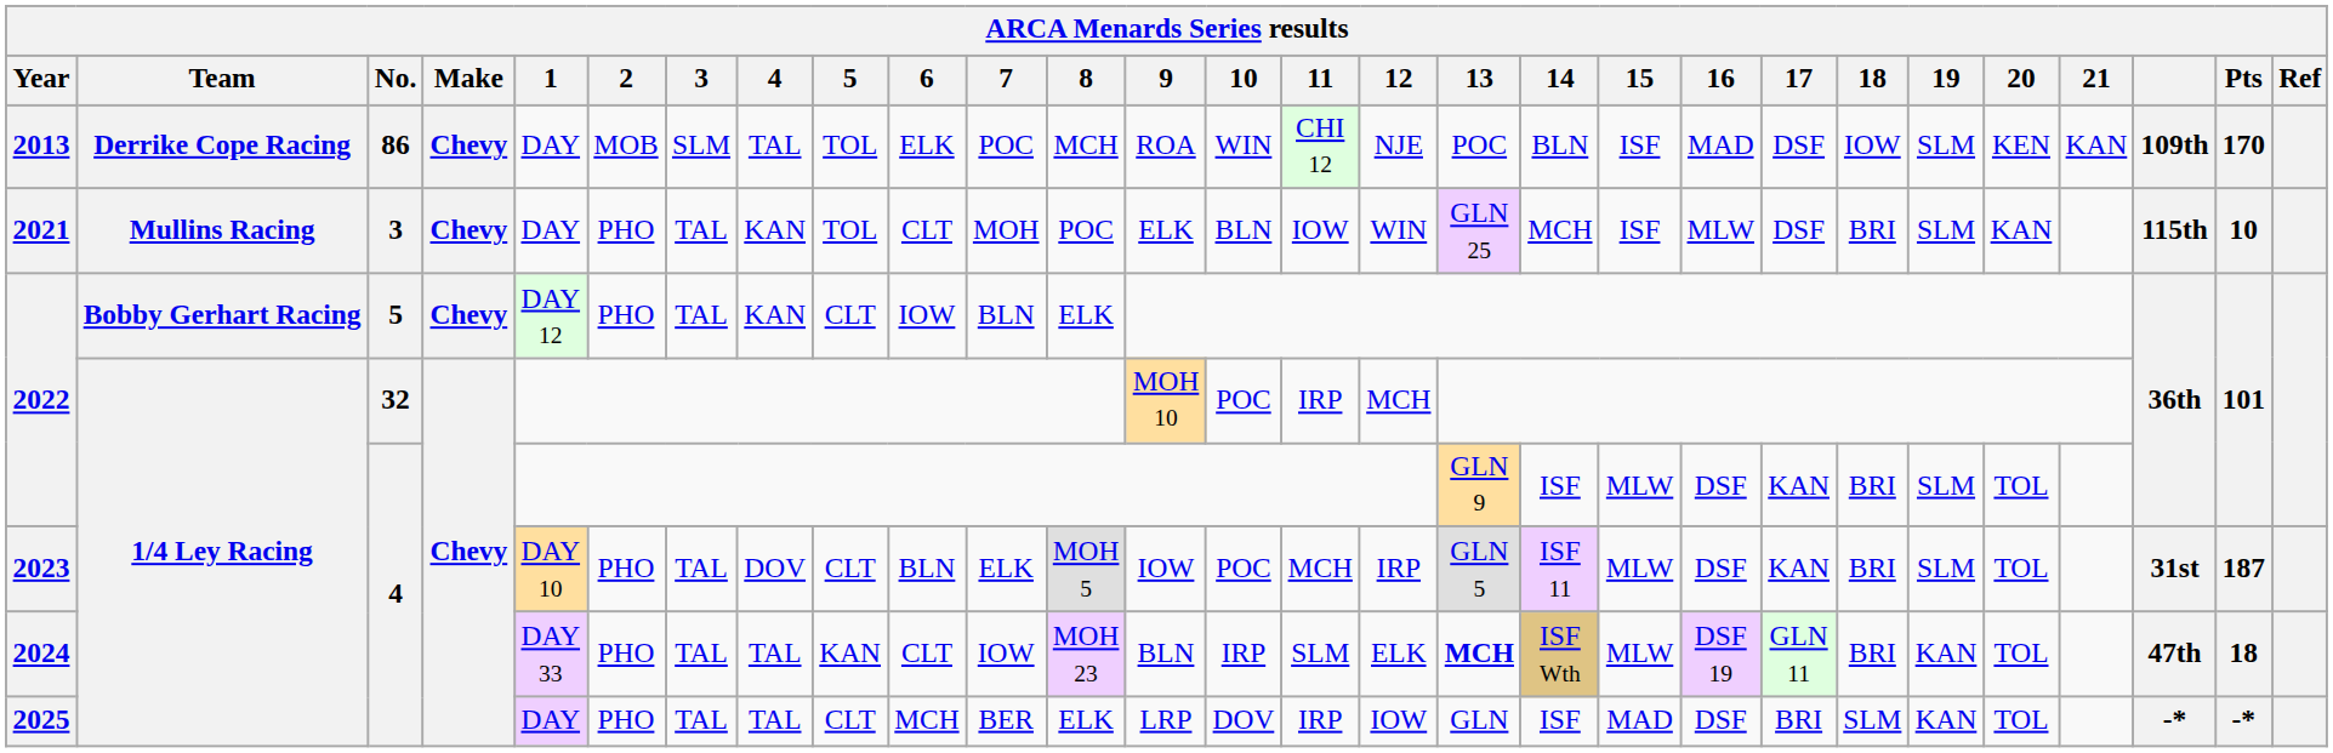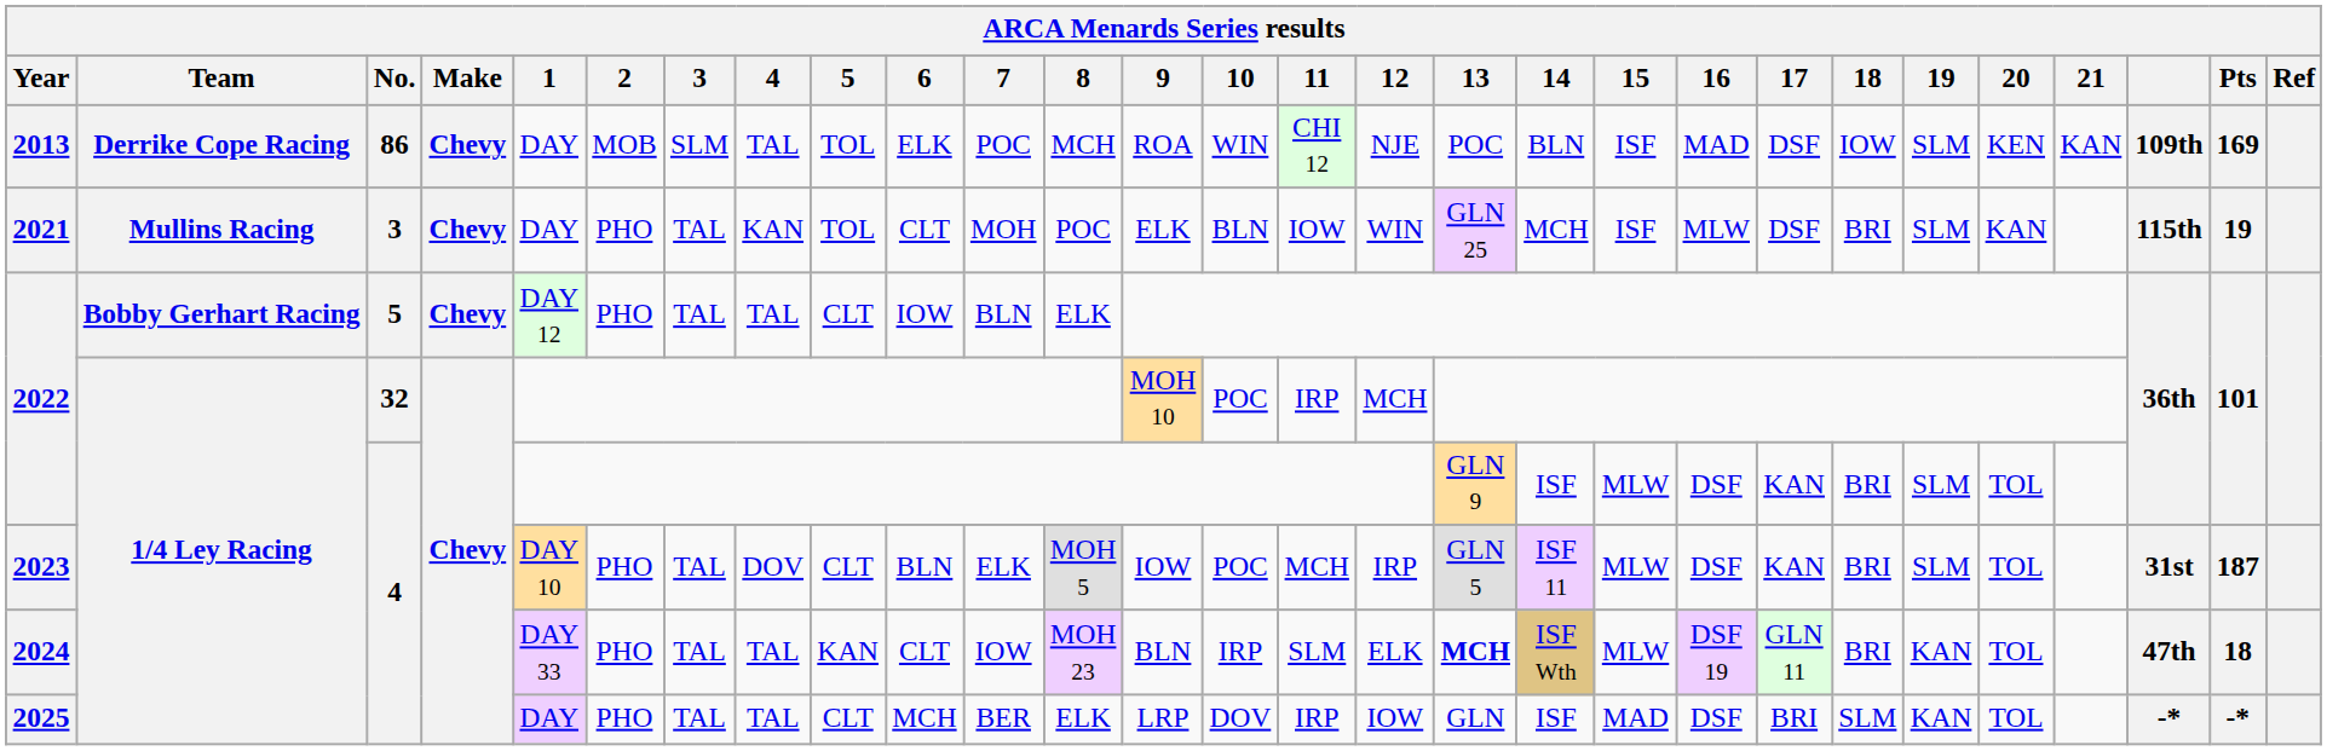2013 | Pts: 170 -> 169
2021 | Pts: 10 -> 19
2022 / 5 | 4: KAN -> TAL
